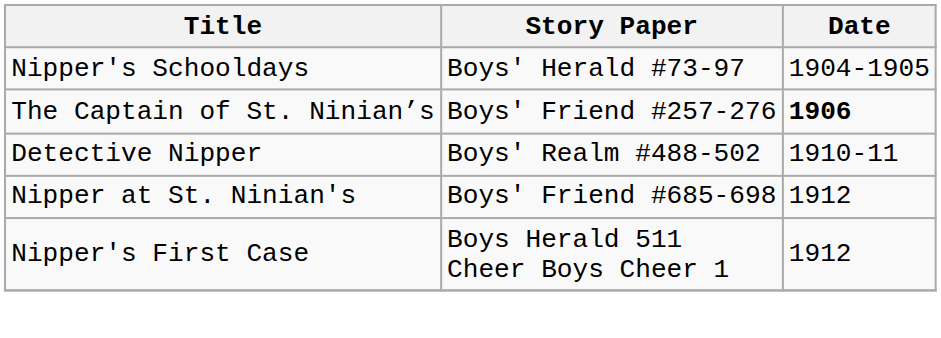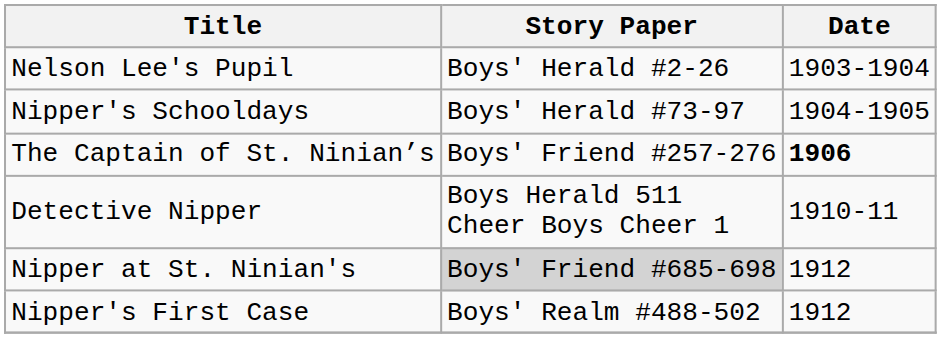+ row: Nelson Lee's Pupil | Boys' Herald #2-26 | 1903-1904
Detective Nipper | Story Paper: Boys' Realm #488-502 -> Boys Herald 511 Cheer Boys Cheer 1
Nipper at St. Ninian's | Story Paper: no background -> lightgrey background
Nipper's First Case | Story Paper: Boys Herald 511 Cheer Boys Cheer 1 -> Boys' Realm #488-502
